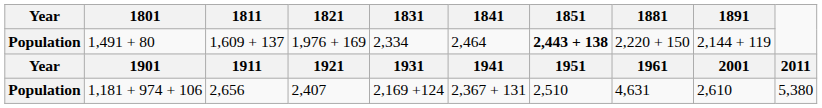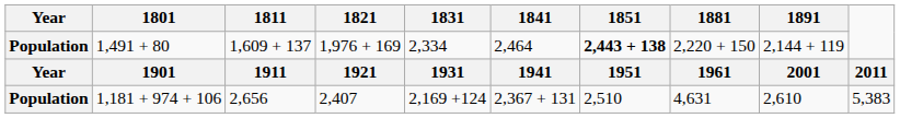1,181 + 974 + 106 | column 10: 5,380 -> 5,383
